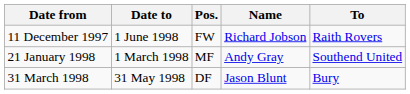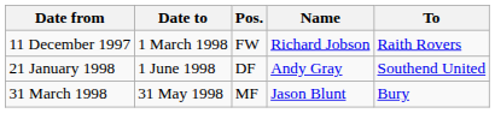11 December 1997 | Date to: 1 June 1998 -> 1 March 1998
21 January 1998 | Date to: 1 March 1998 -> 1 June 1998
21 January 1998 | Pos.: MF -> DF
31 March 1998 | Pos.: DF -> MF
